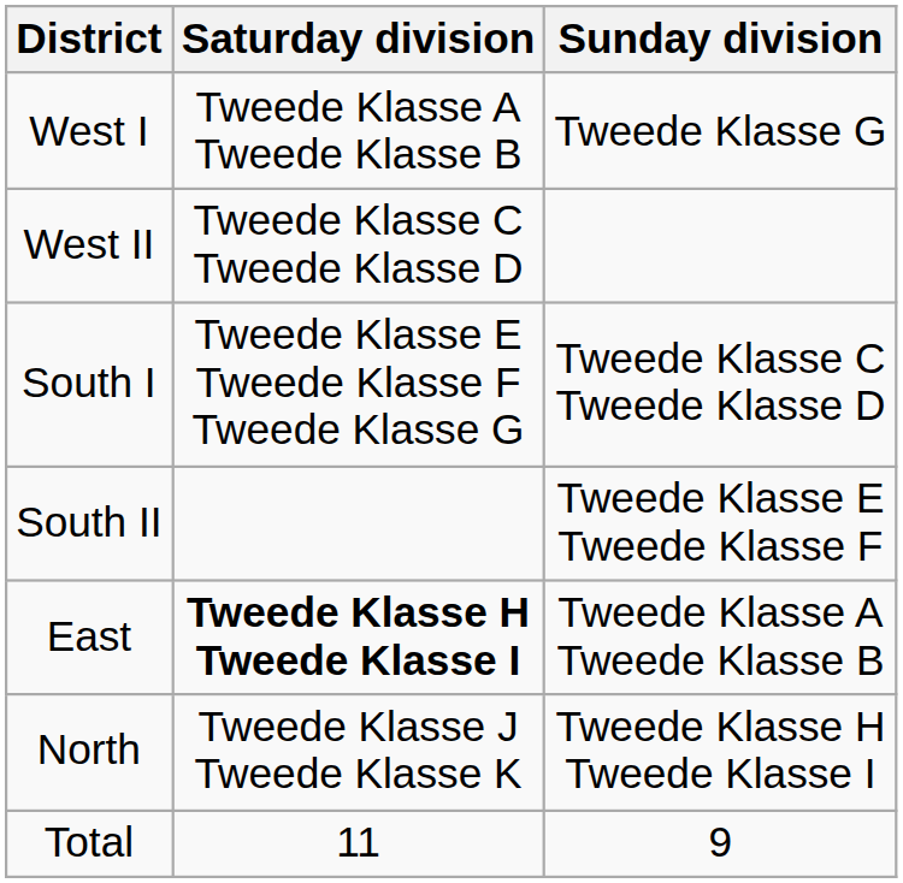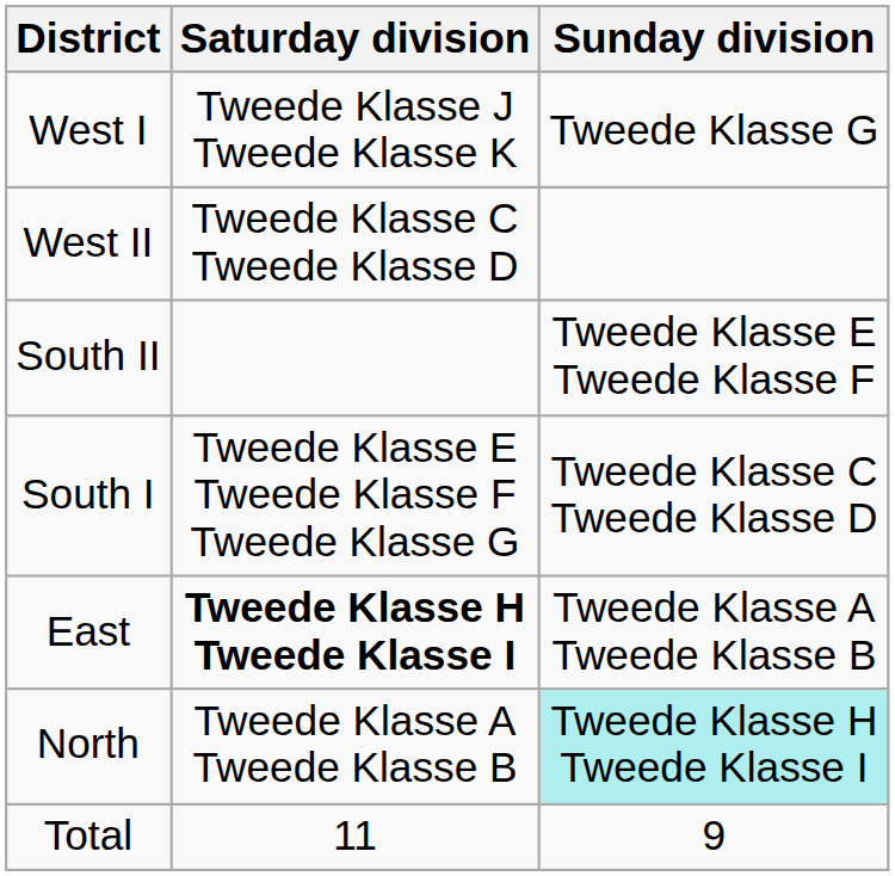West I | Saturday division: Tweede Klasse A Tweede Klasse B -> Tweede Klasse J Tweede Klasse K
rows swapped: South I <-> South II
North | Saturday division: Tweede Klasse J Tweede Klasse K -> Tweede Klasse A Tweede Klasse B
North | Sunday division: no background -> paleturquoise background
